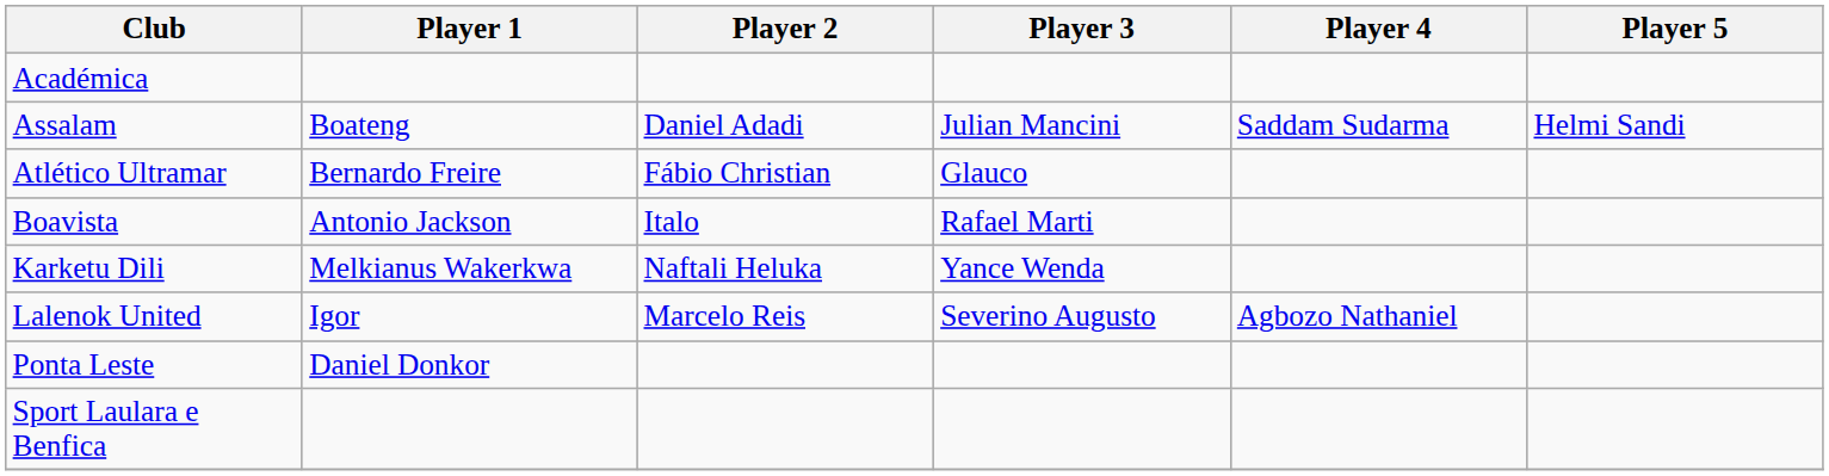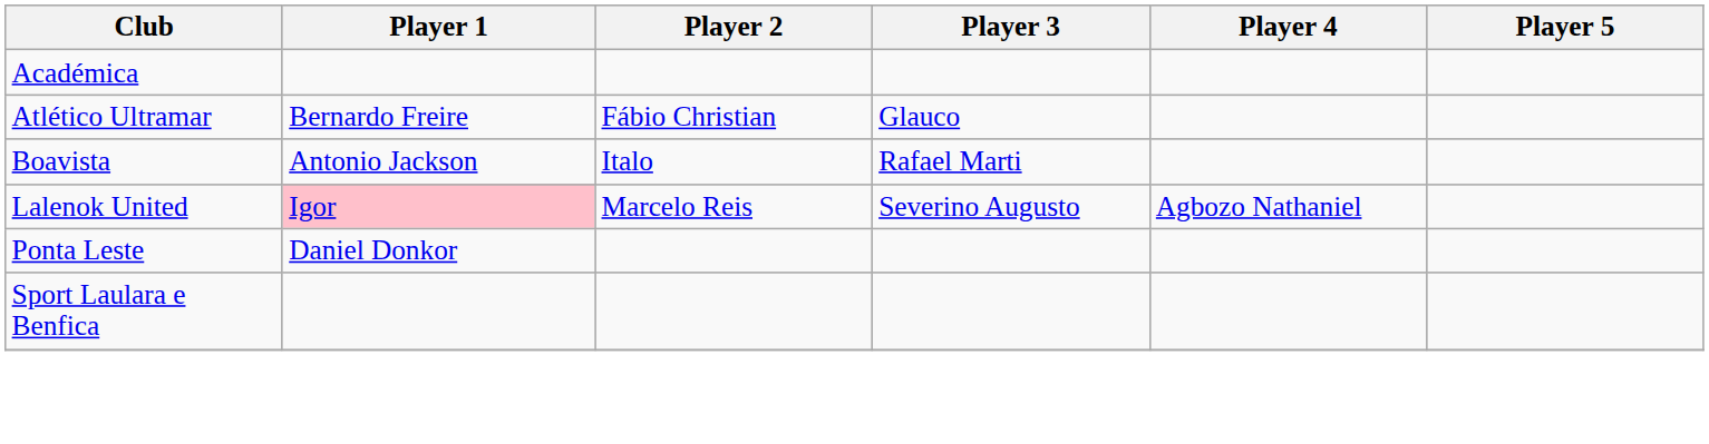- row: Assalam | Boateng | Daniel Adadi | Julian Mancini | Saddam Sudarma | Helmi Sandi
- row: Karketu Dili | Melkianus Wakerkwa | Naftali Heluka | Yance Wenda
Lalenok United | Player 1: no background -> pink background
